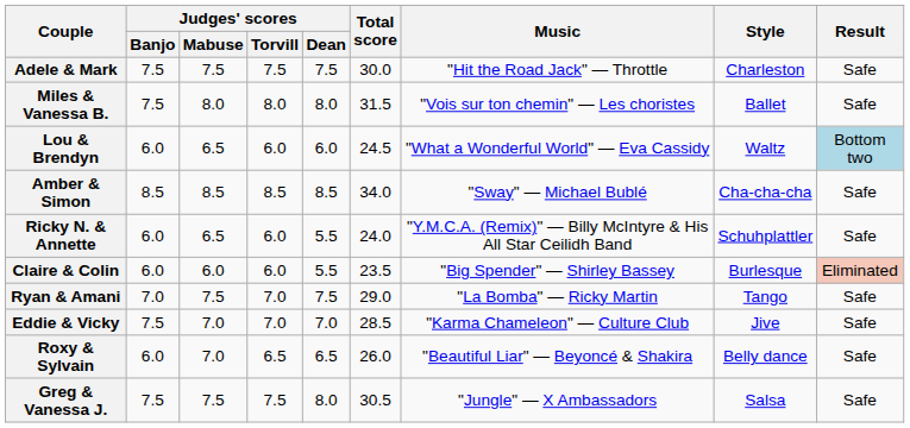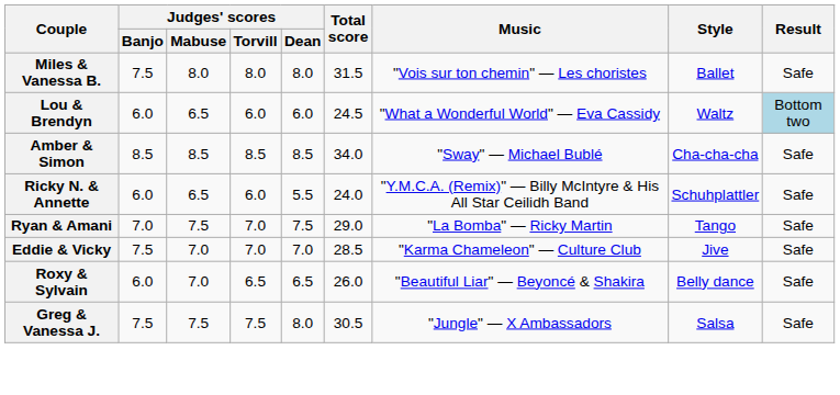- row: Adele & Mark | 7.5 | 7.5 | 7.5 | 7.5 | 30.0 | "Hit the Road Jack" — Throttle | Charleston | Safe
- row: Claire & Colin | 6.0 | 6.0 | 6.0 | 5.5 | 23.5 | "Big Spender" — Shirley Bassey | Burlesque | Eliminated
